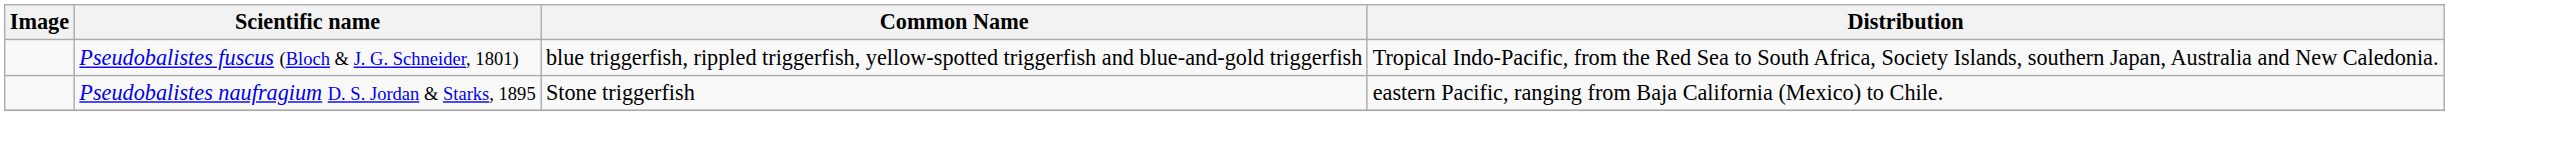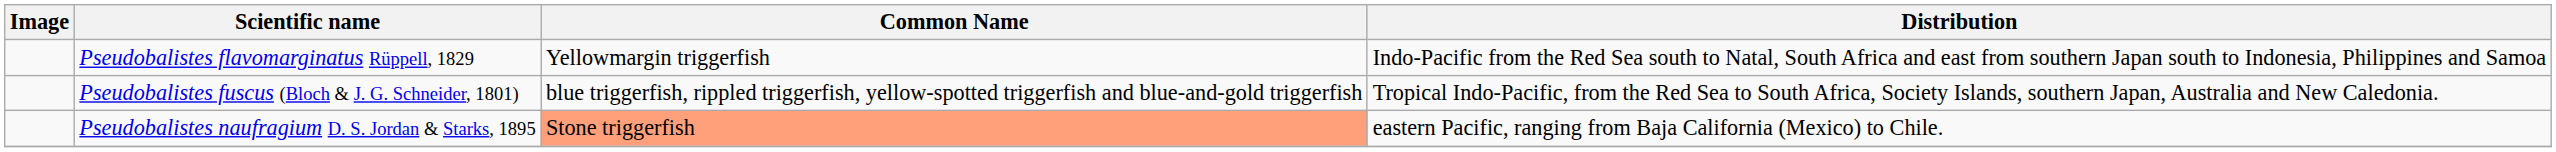+ row: Pseudobalistes flavomarginatus Rüppell, 1829 | Yellowmargin triggerfish | Indo-Pacific from the Red Sea south to Natal, South Africa and east from southern Japan south to Indonesia, Philippines and Samoa
Pseudobalistes naufragium D. S. Jordan & Starks, 1895 | Common Name: no background -> lightsalmon background
